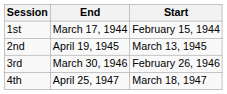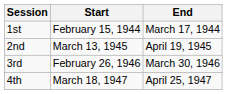columns swapped: Start <-> End
